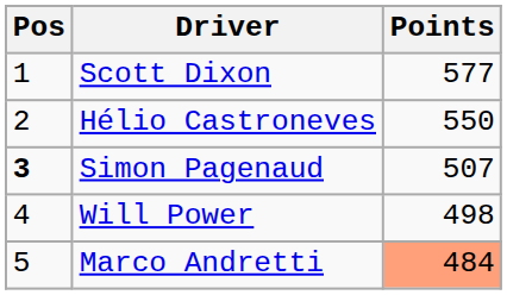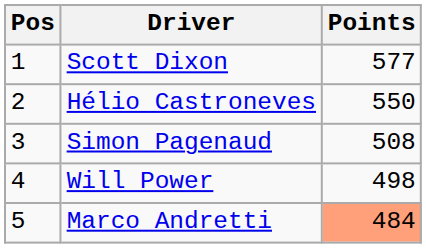Simon Pagenaud | Pos: bold -> normal
Simon Pagenaud | Points: 507 -> 508
